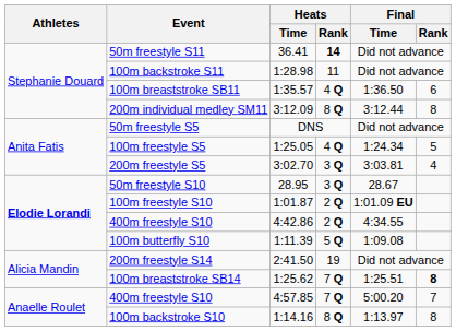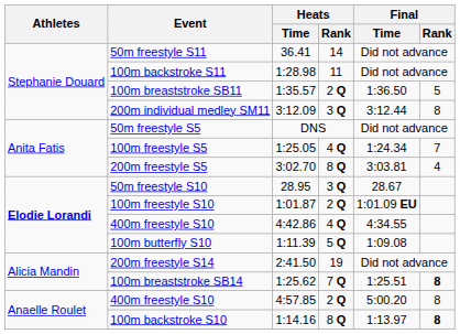50m freestyle S11 | Heats / Rank: bold -> normal
100m breaststroke SB11 | Heats / Rank: 4 Q -> 2 Q
100m breaststroke SB11 | Final / Rank: 6 -> 5
200m individual medley SM11 | Heats / Rank: 8 Q -> 3 Q
100m freestyle S5 | Final / Rank: 5 -> 7
200m freestyle S5 | Heats / Rank: 3 Q -> 8 Q
400m freestyle S10 / 4:42.86 | Heats / Rank: 2 Q -> 4 Q
400m freestyle S10 / 4:57.85 | Heats / Rank: 7 Q -> 2 Q
400m freestyle S10 / 4:57.85 | Final / Rank: 7 -> 8
100m backstroke S10 | Final / Rank: normal -> bold
